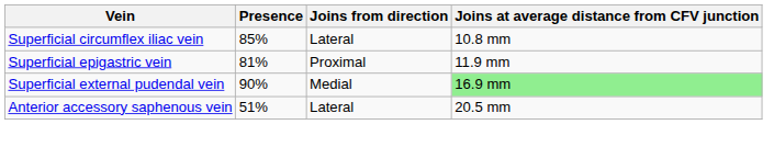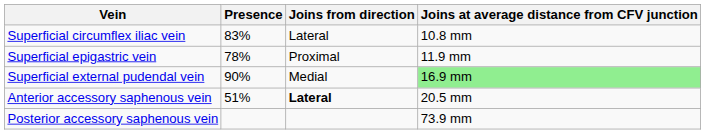Superficial circumflex iliac vein | Presence: 85% -> 83%
Superficial epigastric vein | Presence: 81% -> 78%
Anterior accessory saphenous vein | Joins from direction: normal -> bold
+ row: Posterior accessory saphenous vein | 73.9 mm
